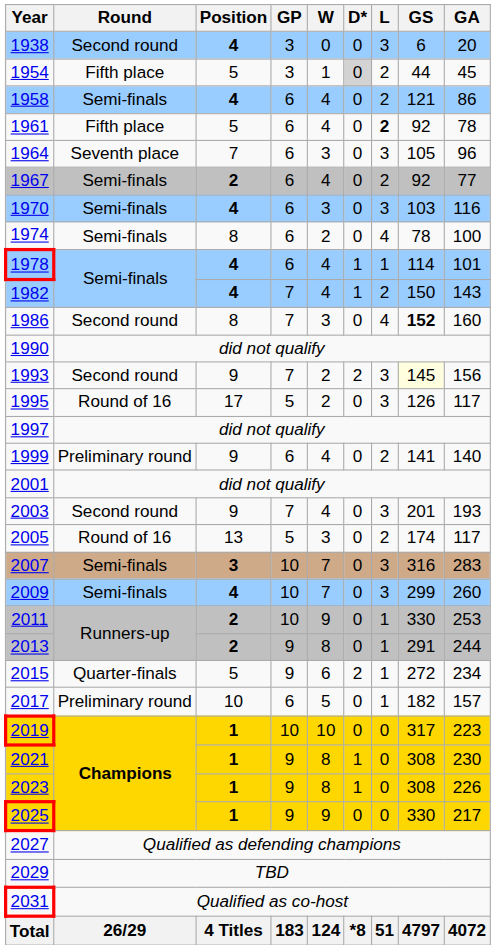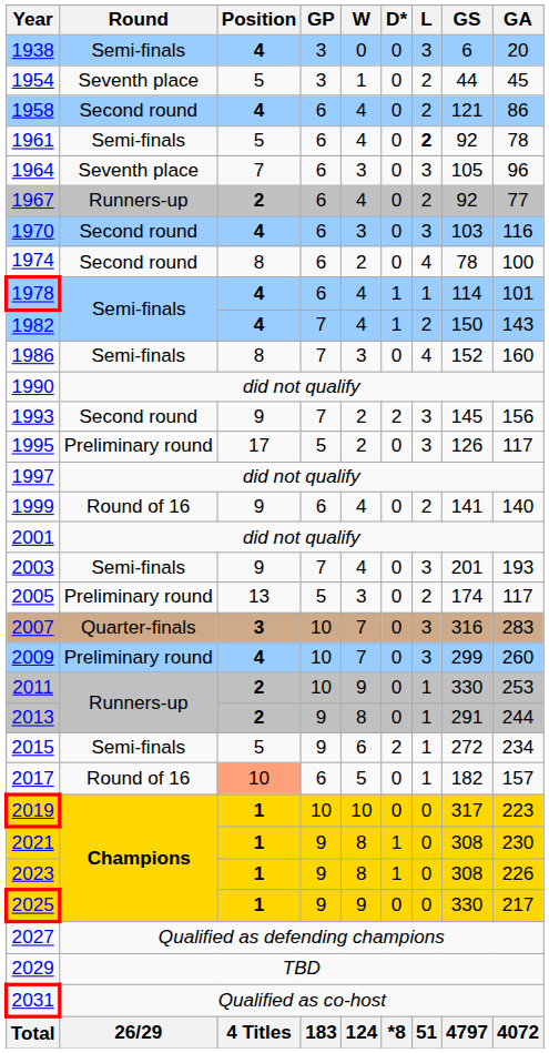1938 | Round: Second round -> Semi-finals
1954 | Round: Fifth place -> Seventh place
1954 | D*: lightgrey background -> no background
1958 | Round: Semi-finals -> Second round
1961 | Round: Fifth place -> Semi-finals
1967 | Round: Semi-finals -> Runners-up
1970 | Round: Semi-finals -> Second round
1974 | Round: Semi-finals -> Second round
1986 | Round: Second round -> Semi-finals
1986 | GS: bold -> normal
1993 | GS: lightyellow background -> no background
1995 | Round: Round of 16 -> Preliminary round
1999 | Round: Preliminary round -> Round of 16
2003 | Round: Second round -> Semi-finals
2005 | Round: Round of 16 -> Preliminary round
2007 | Round: Semi-finals -> Quarter-finals
2009 | Round: Semi-finals -> Preliminary round
2015 | Round: Quarter-finals -> Semi-finals
2017 | Round: Preliminary round -> Round of 16
2017 | Position: no background -> lightsalmon background
